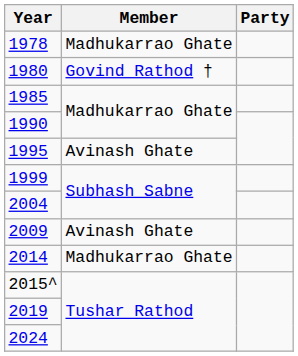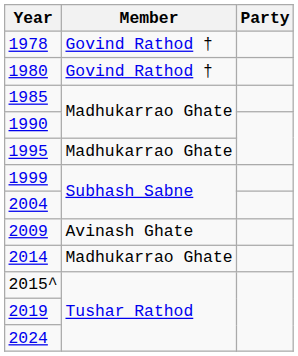1978 | Member: Madhukarrao Ghate -> Govind Rathod †
1995 | Member: Avinash Ghate -> Madhukarrao Ghate
